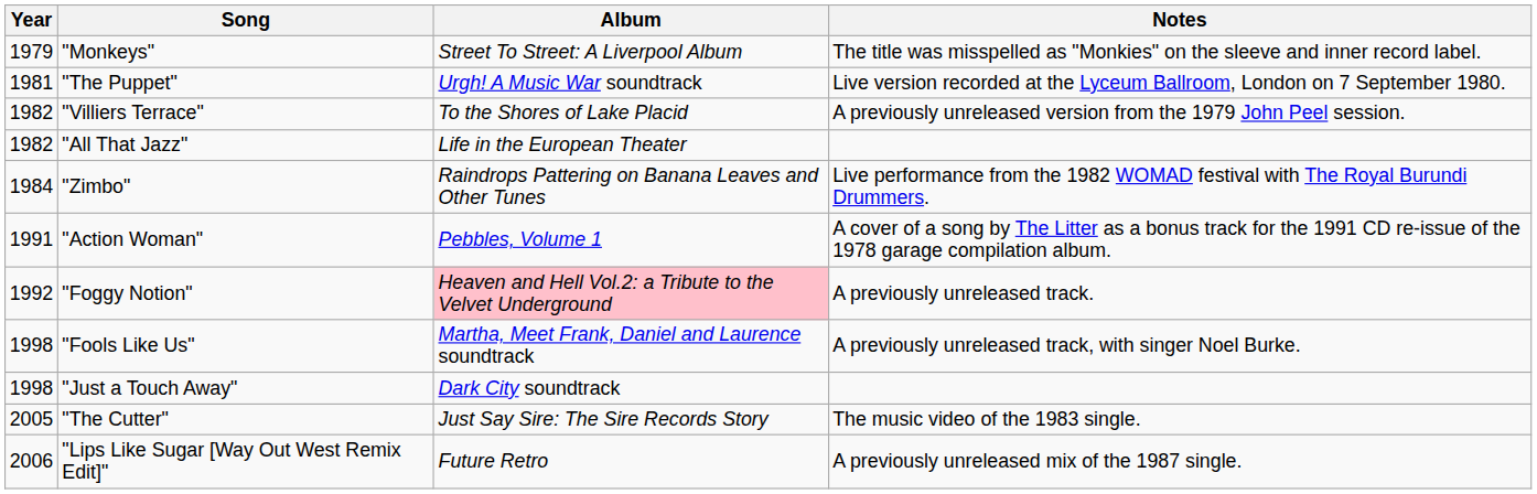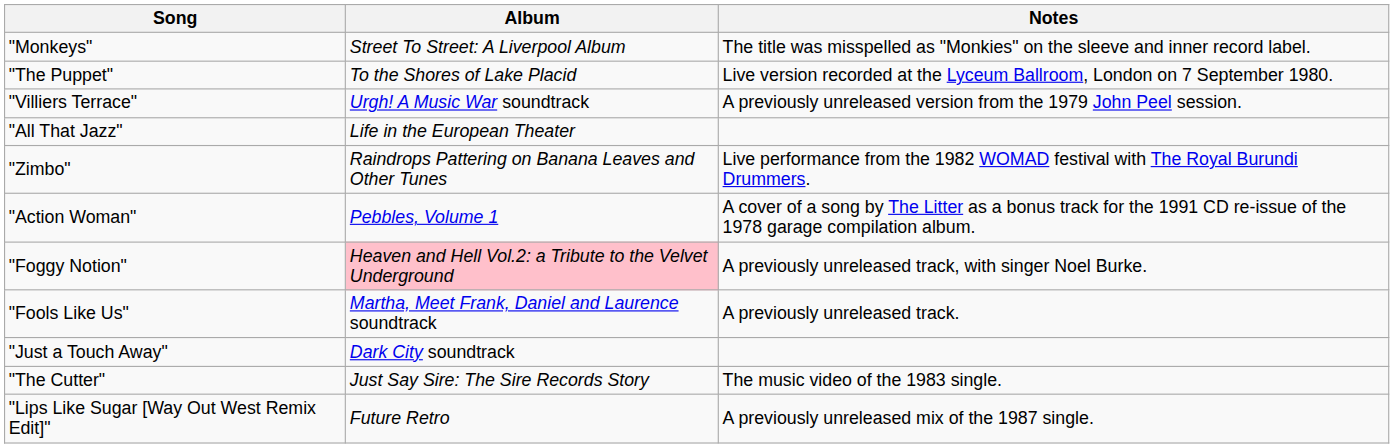- column: Year | 1979 | 1981 | 1982 | 1982 | 1984 | 1991 | 1992 | 1998 | 1998 | 2005 | 2006
"The Puppet" | Album: Urgh! A Music War soundtrack -> To the Shores of Lake Placid
"Villiers Terrace" | Album: To the Shores of Lake Placid -> Urgh! A Music War soundtrack
"Foggy Notion" | Notes: A previously unreleased track. -> A previously unreleased track, with singer Noel Burke.
"Fools Like Us" | Notes: A previously unreleased track, with singer Noel Burke. -> A previously unreleased track.
